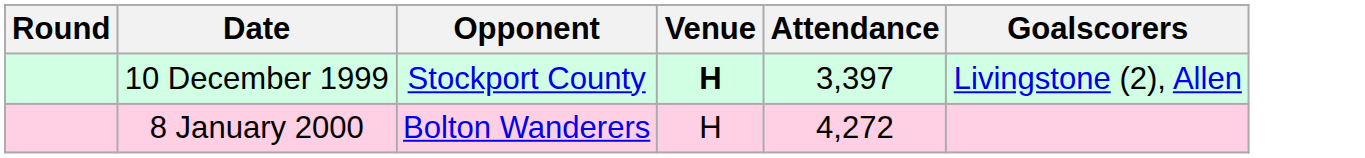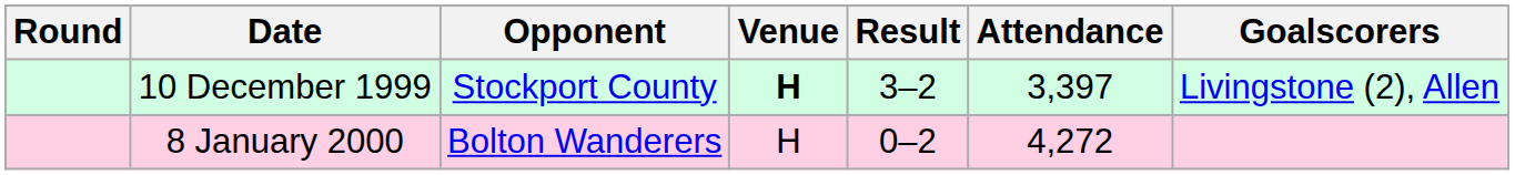+ column: Result | 3–2 | 0–2
